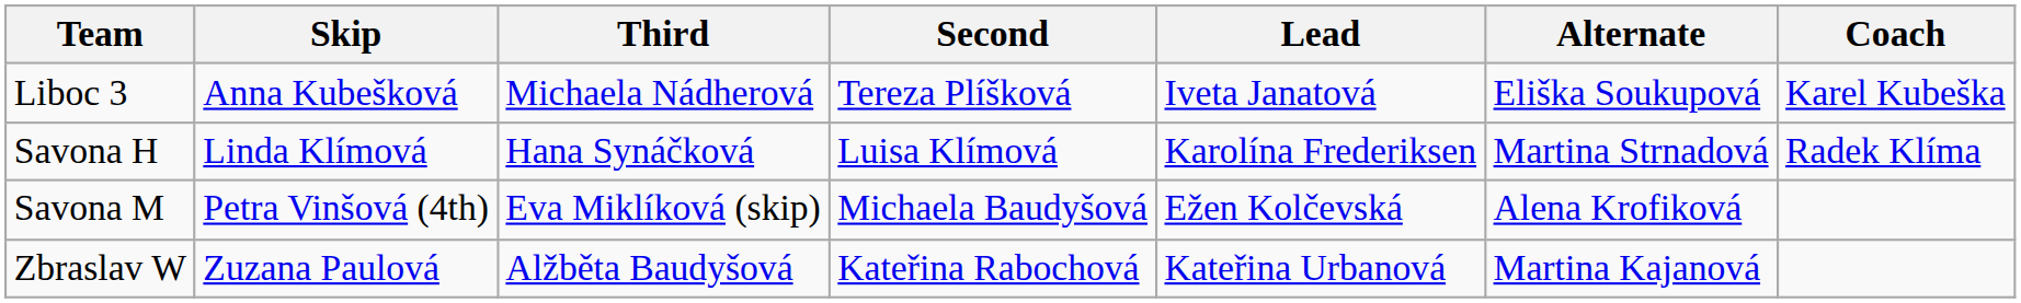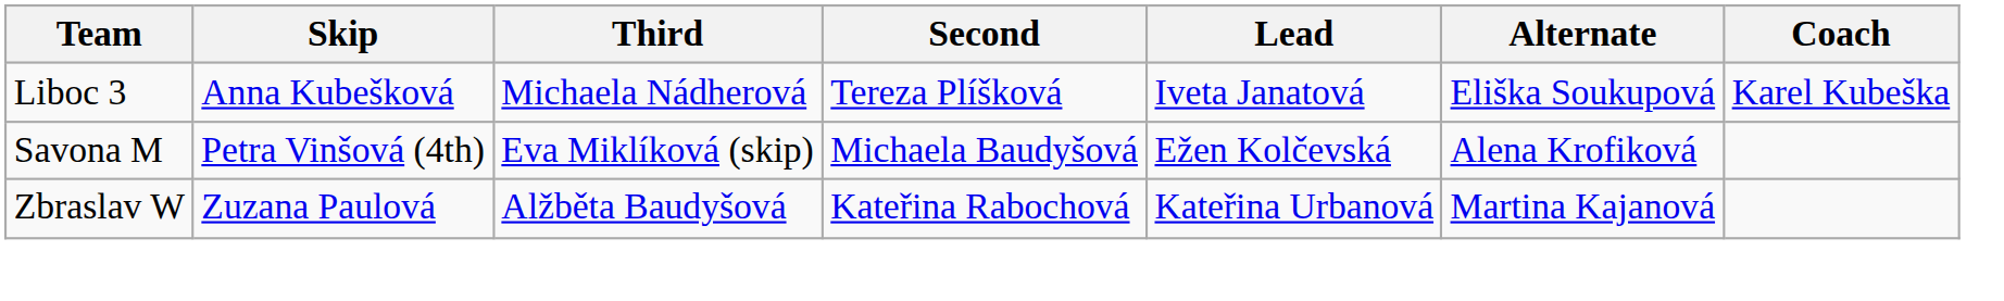- row: Savona H | Linda Klímová | Hana Synáčková | Luisa Klímová | Karolína Frederiksen | Martina Strnadová | Radek Klíma
